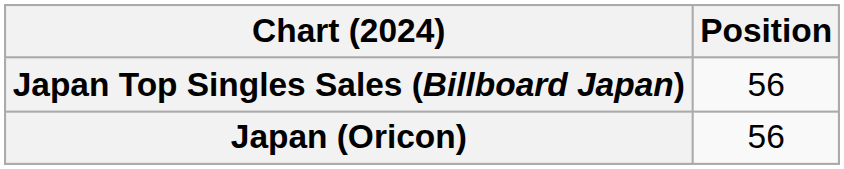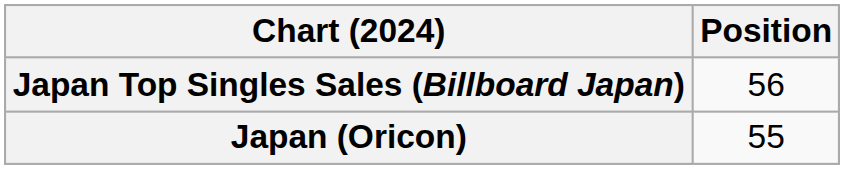Japan (Oricon) | Position: 56 -> 55
